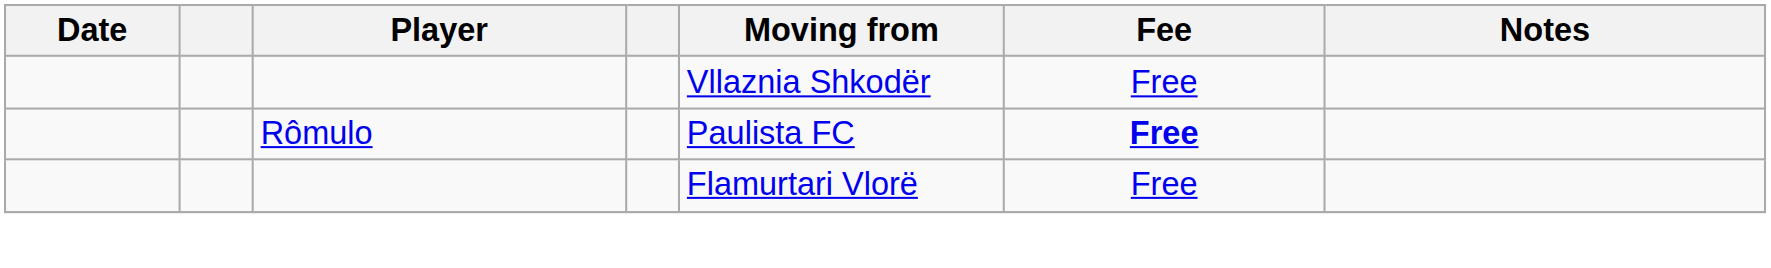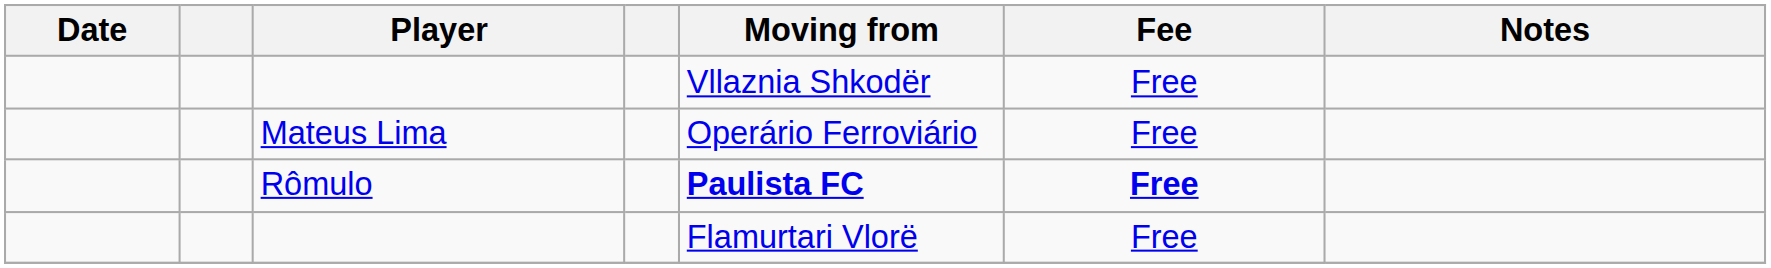+ row: Mateus Lima | Operário Ferroviário | Free
Rômulo | Moving from: normal -> bold
